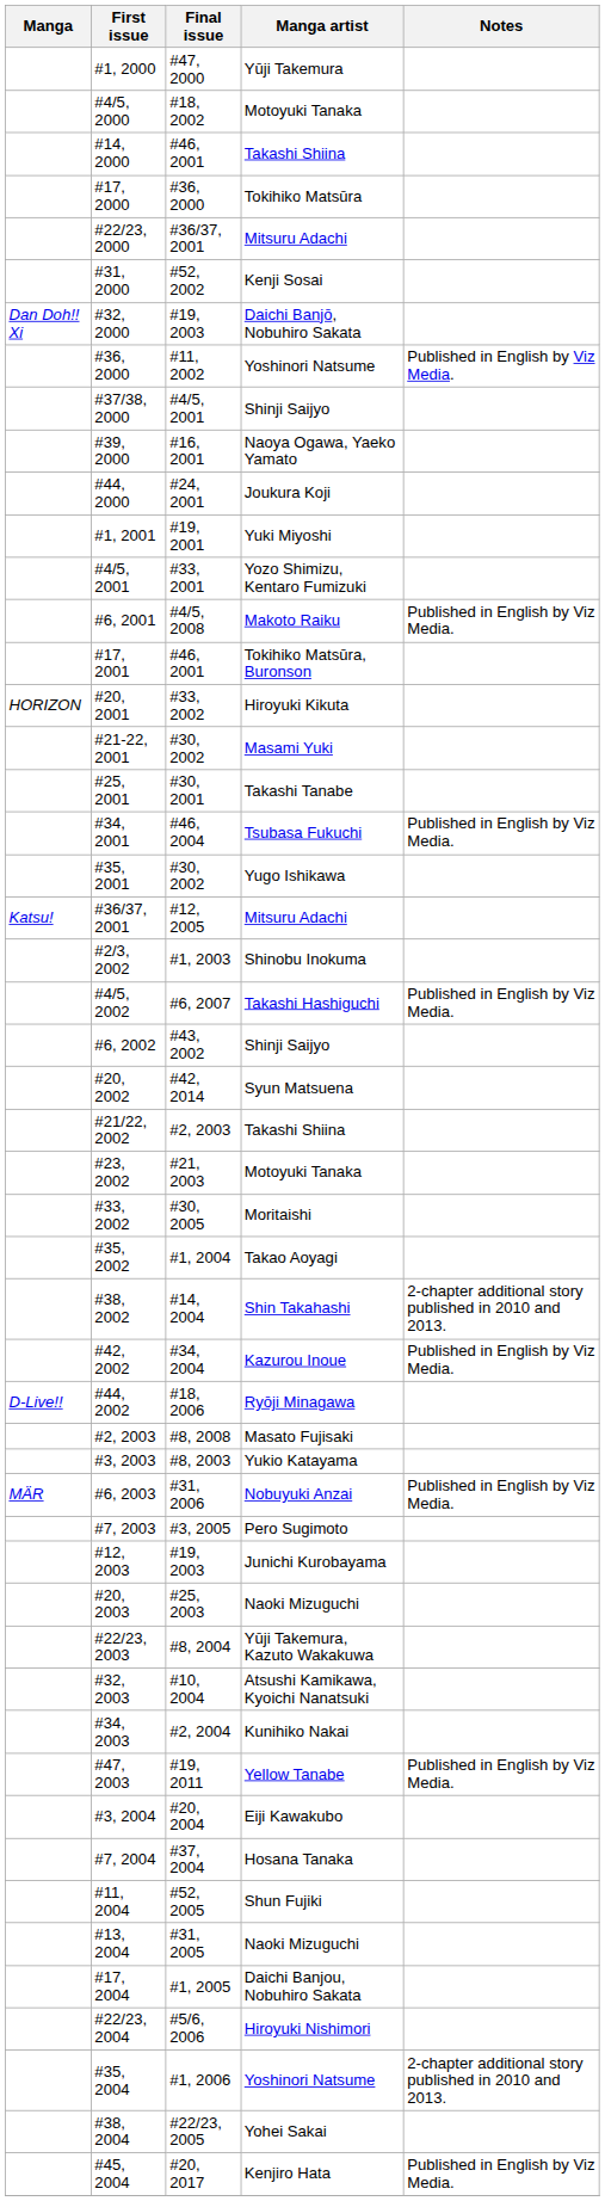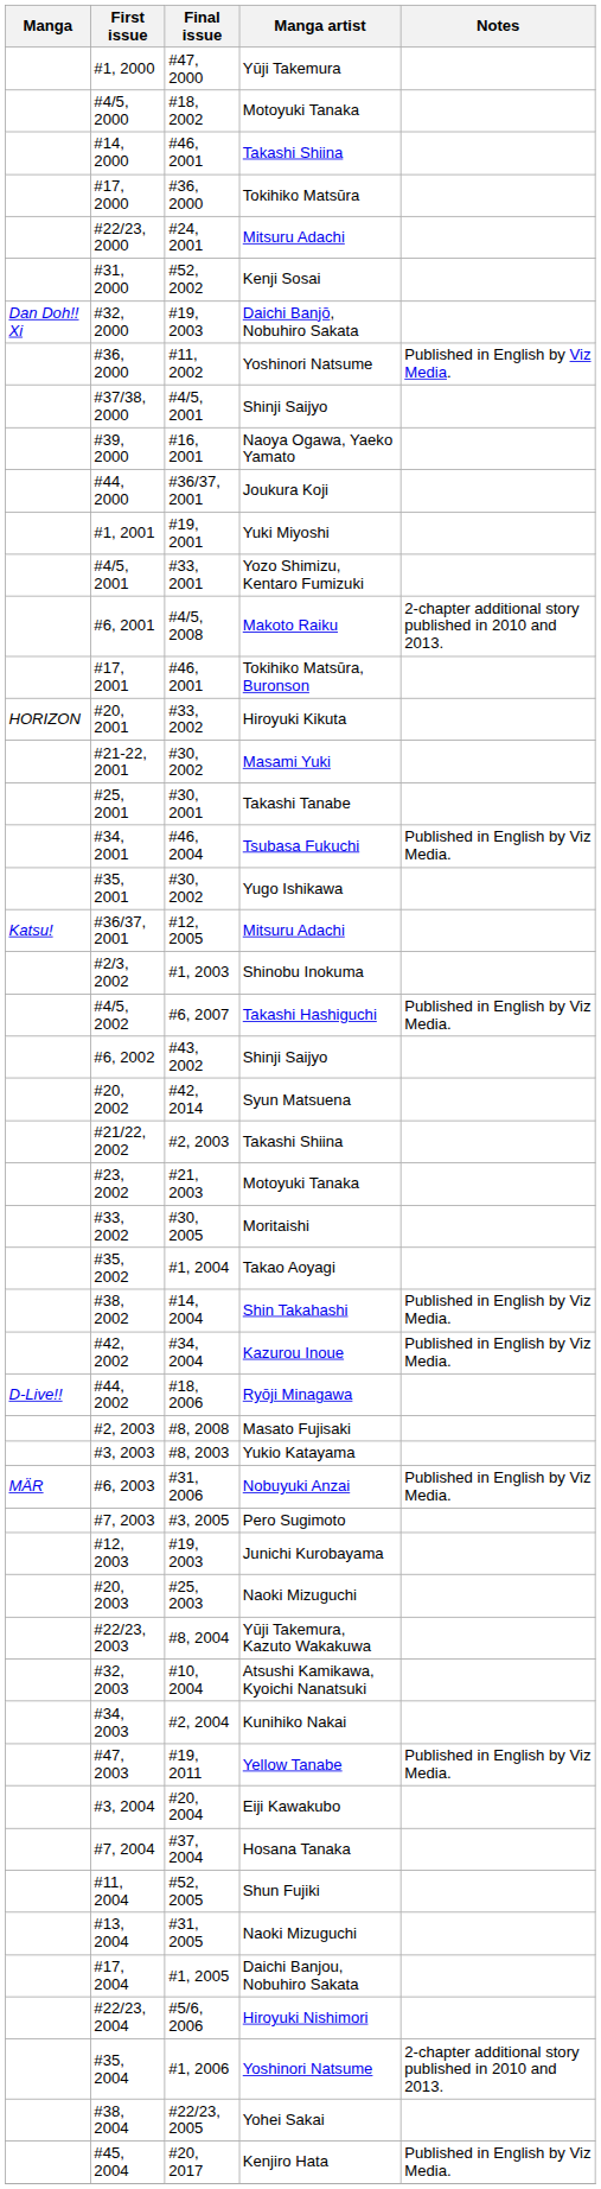#22/23, 2000 | Final issue: #36/37, 2001 -> #24, 2001
#44, 2000 | Final issue: #24, 2001 -> #36/37, 2001
#6, 2001 | Notes: Published in English by Viz Media. -> 2-chapter additional story published in 2010 and 2013.
#38, 2002 | Notes: 2-chapter additional story published in 2010 and 2013. -> Published in English by Viz Media.
